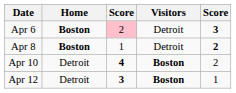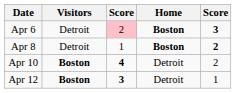columns swapped: Visitors <-> Home
